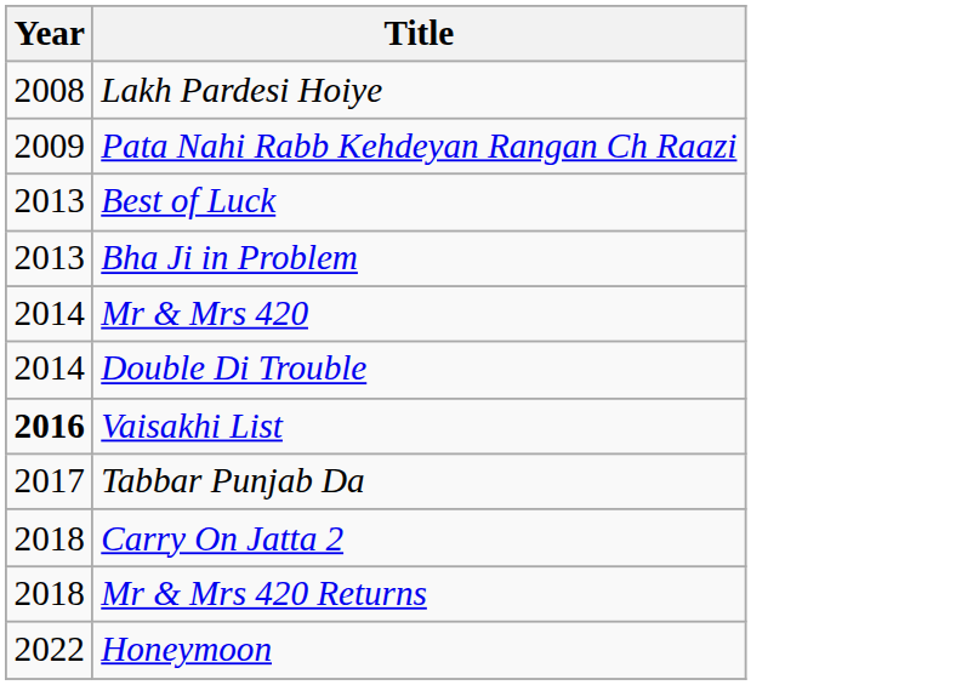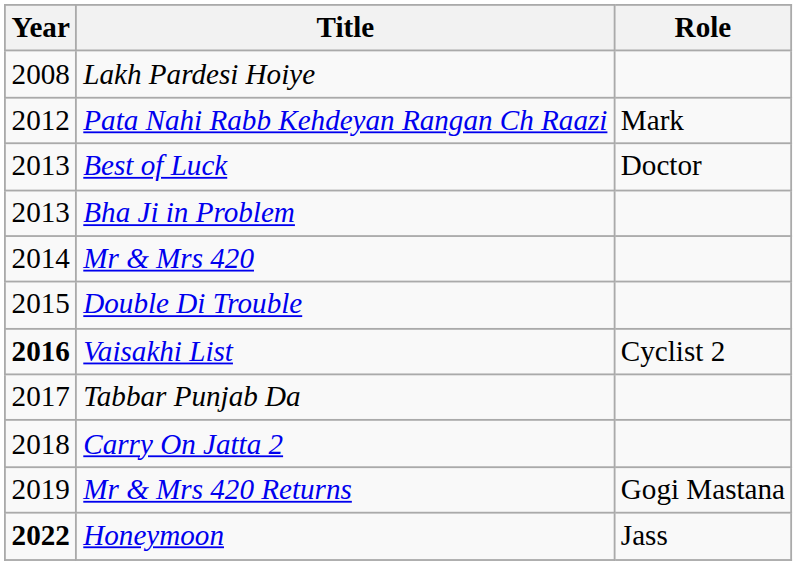+ column: Role | Mark | Doctor | Cyclist 2 | Gogi Mastana | Jass
Pata Nahi Rabb Kehdeyan Rangan Ch Raazi | Year: 2009 -> 2012
Double Di Trouble | Year: 2014 -> 2015
Mr & Mrs 420 Returns | Year: 2018 -> 2019
Honeymoon | Year: normal -> bold
